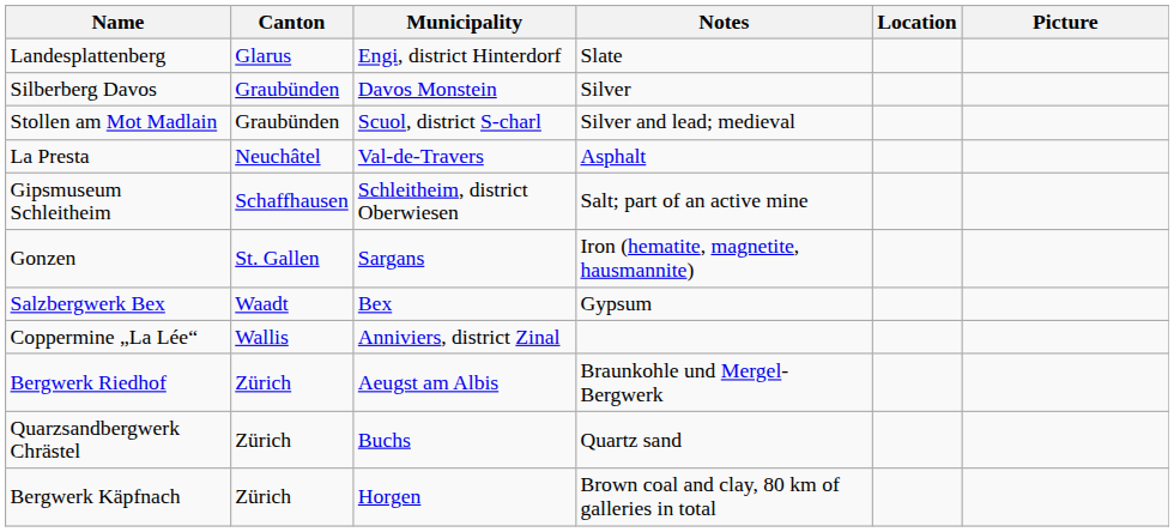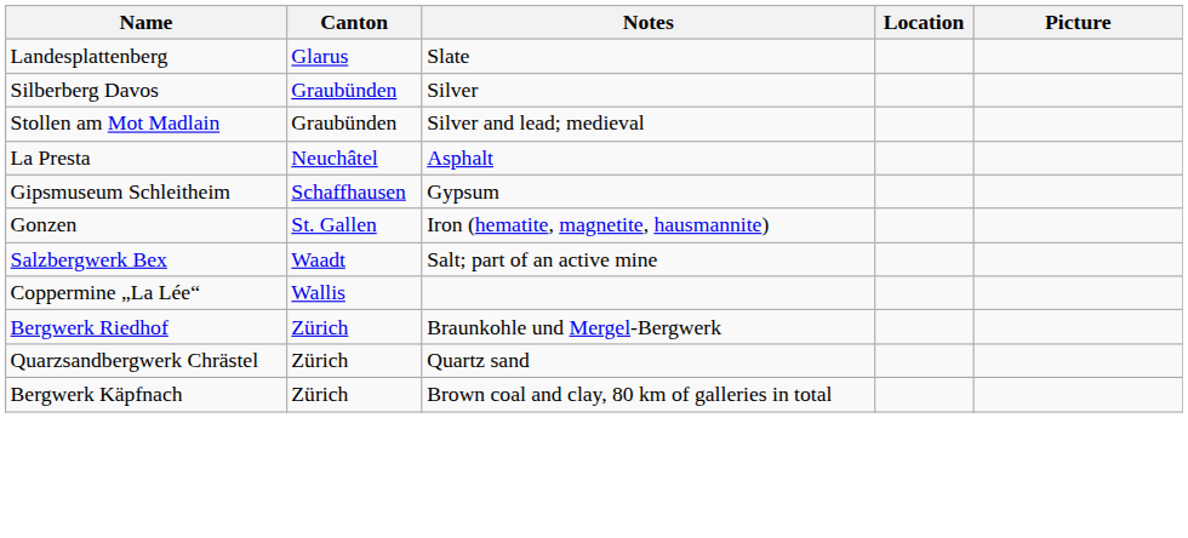- column: Municipality | Engi, district Hinterdorf | Davos Monstein | Scuol, district S-charl | Val-de-Travers | Schleitheim, district Oberwiesen | Sargans | Bex | Anniviers, district Zinal | Aeugst am Albis | Buchs | Horgen
Gipsmuseum Schleitheim | Notes: Salt; part of an active mine -> Gypsum
Salzbergwerk Bex | Notes: Gypsum -> Salt; part of an active mine
